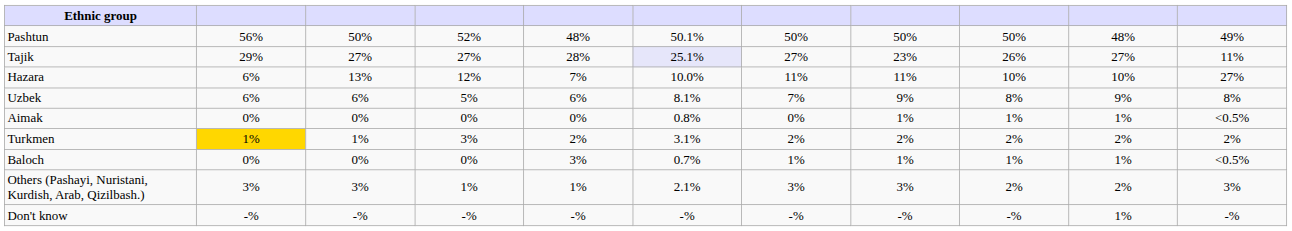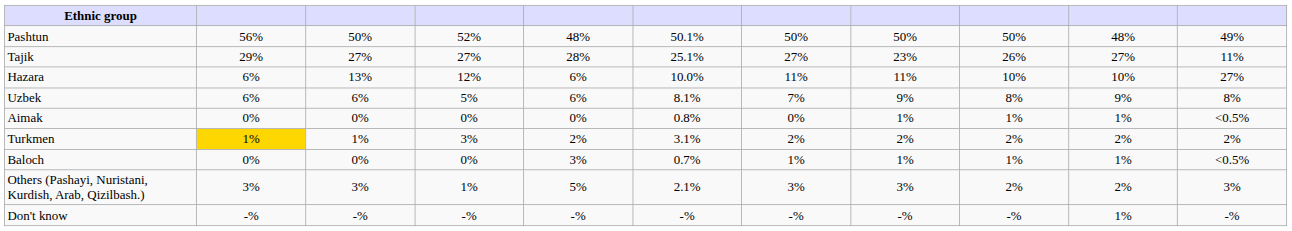Tajik | column 6: lavender background -> no background
Hazara | column 5: 7% -> 6%
Others (Pashayi, Nuristani, Kurdish, Arab, Qizilbash.) | column 5: 1% -> 5%
